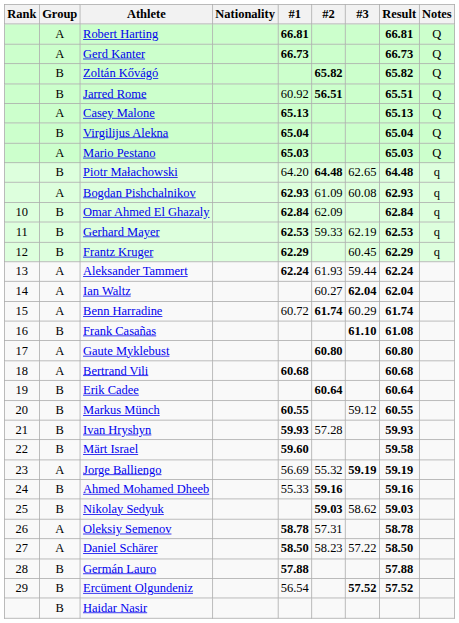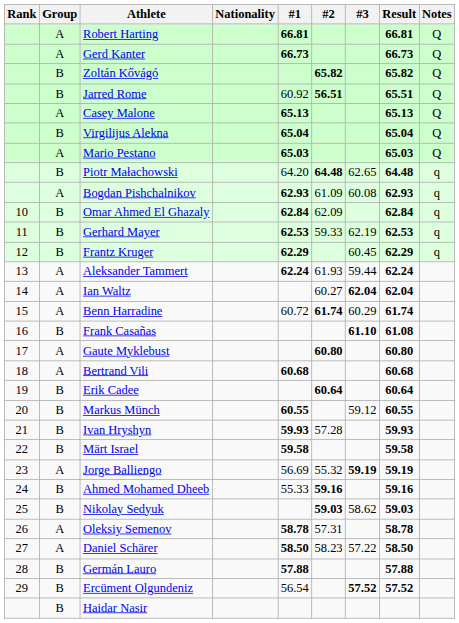Märt Israel | #1: 59.60 -> 59.58
